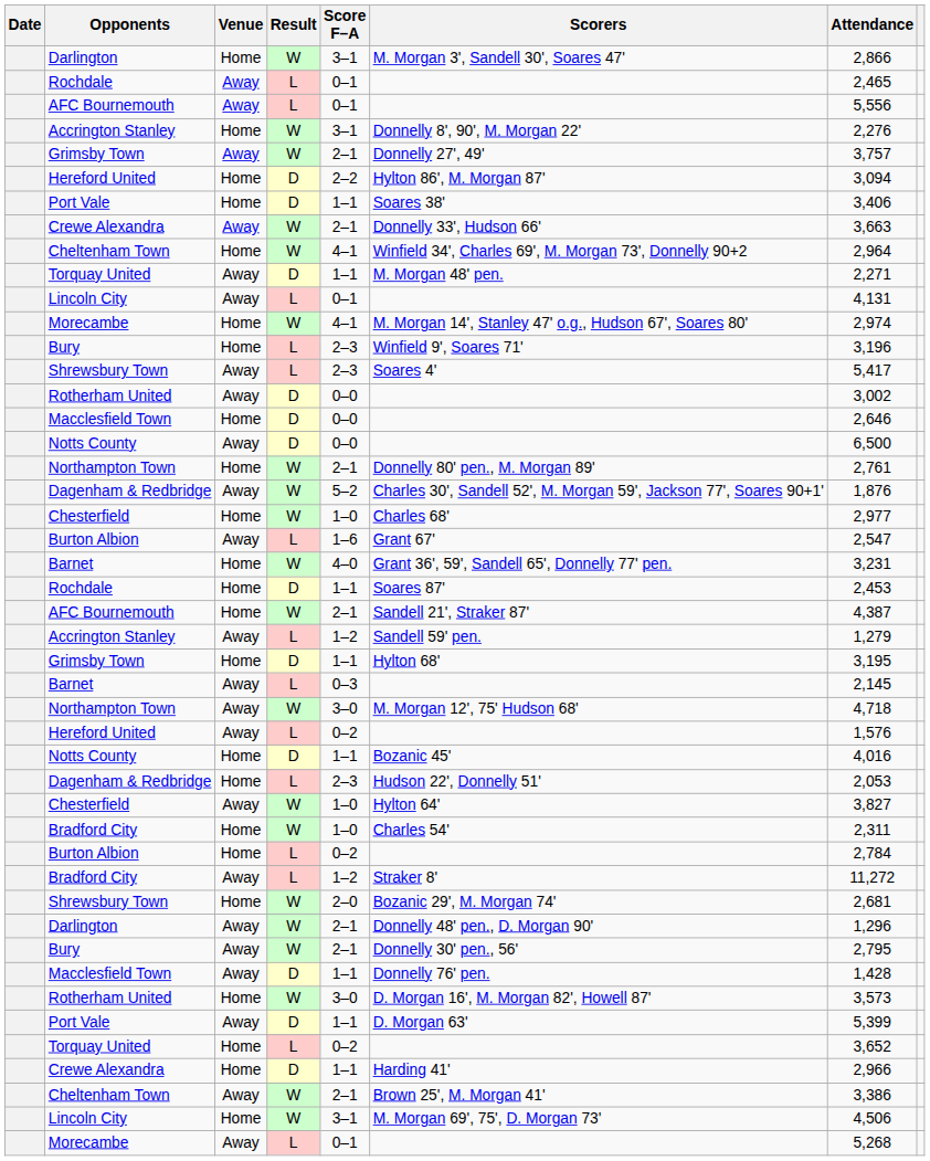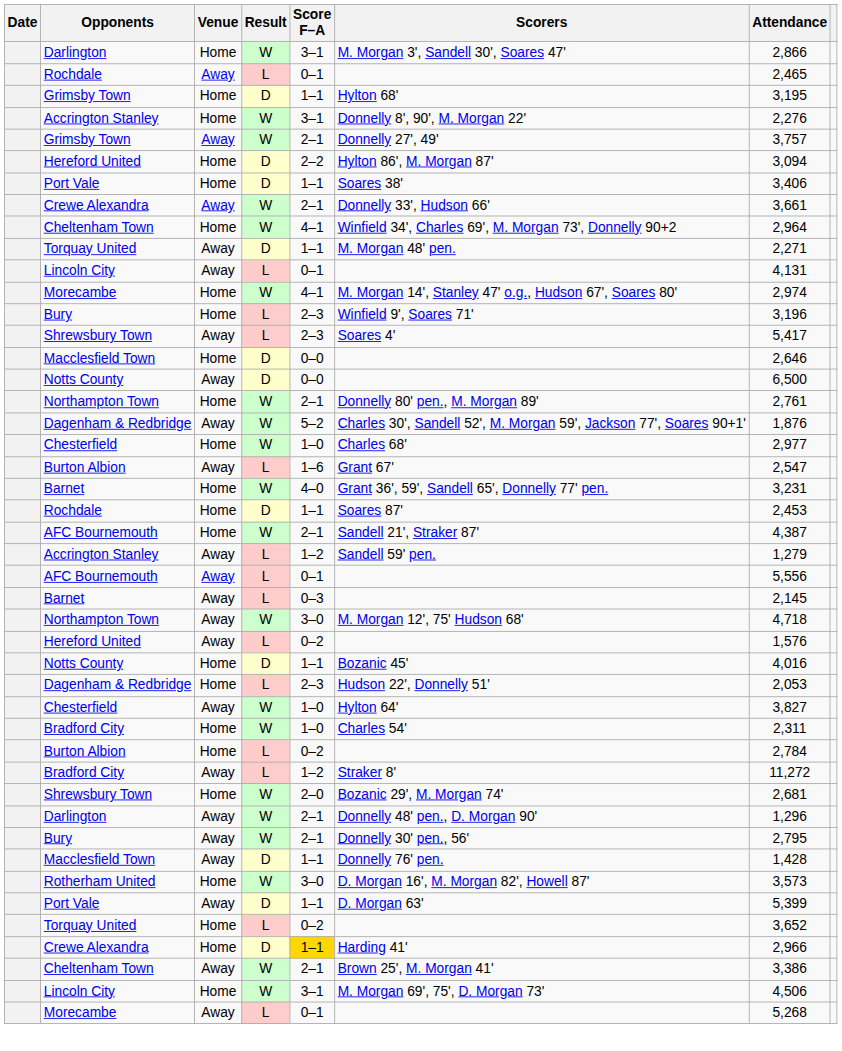rows swapped: AFC Bournemouth / Away <-> Grimsby Town / Home
Crewe Alexandra / Away | Attendance: 3,663 -> 3,661
- row: Rotherham United | Away | D | 0–0 | 3,002
Crewe Alexandra / Home | Score F–A: no background -> gold background
